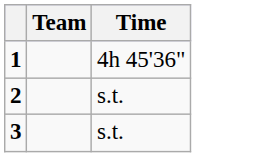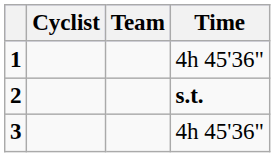+ column: Cyclist
2 | Time: normal -> bold
3 | Time: s.t. -> 4h 45'36"
